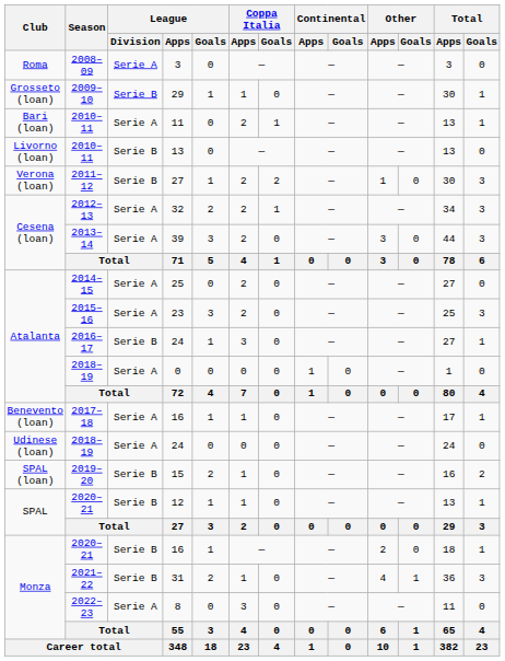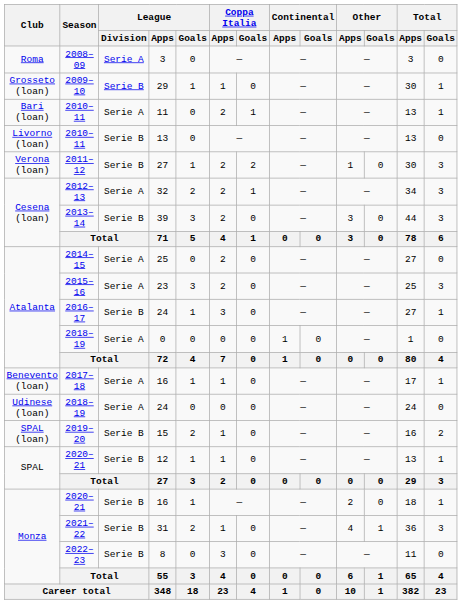39 | League / Division: Serie A -> Serie B
8 | League / Division: Serie A -> Serie B
